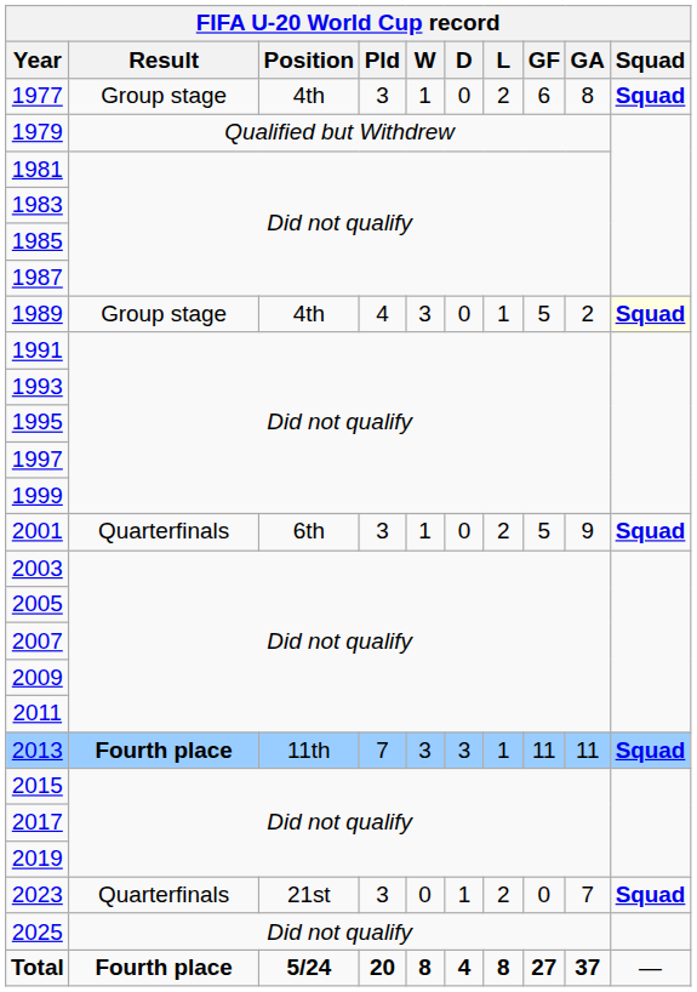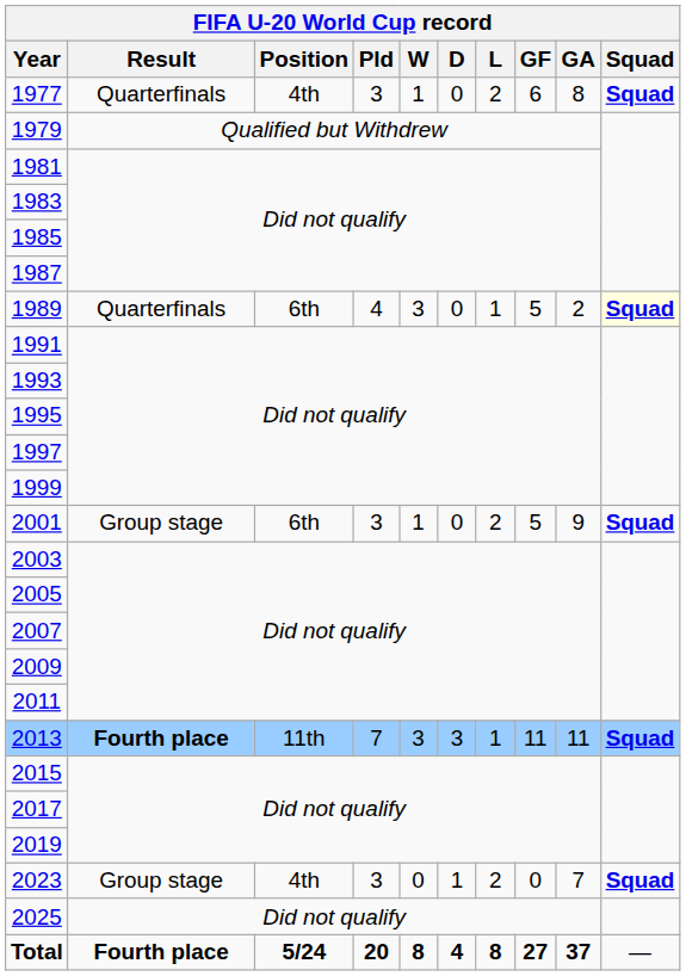1977 | Result: Group stage -> Quarterfinals
1989 | Result: Group stage -> Quarterfinals
1989 | Position: 4th -> 6th
2001 | Result: Quarterfinals -> Group stage
2023 | Result: Quarterfinals -> Group stage
2023 | Position: 21st -> 4th
